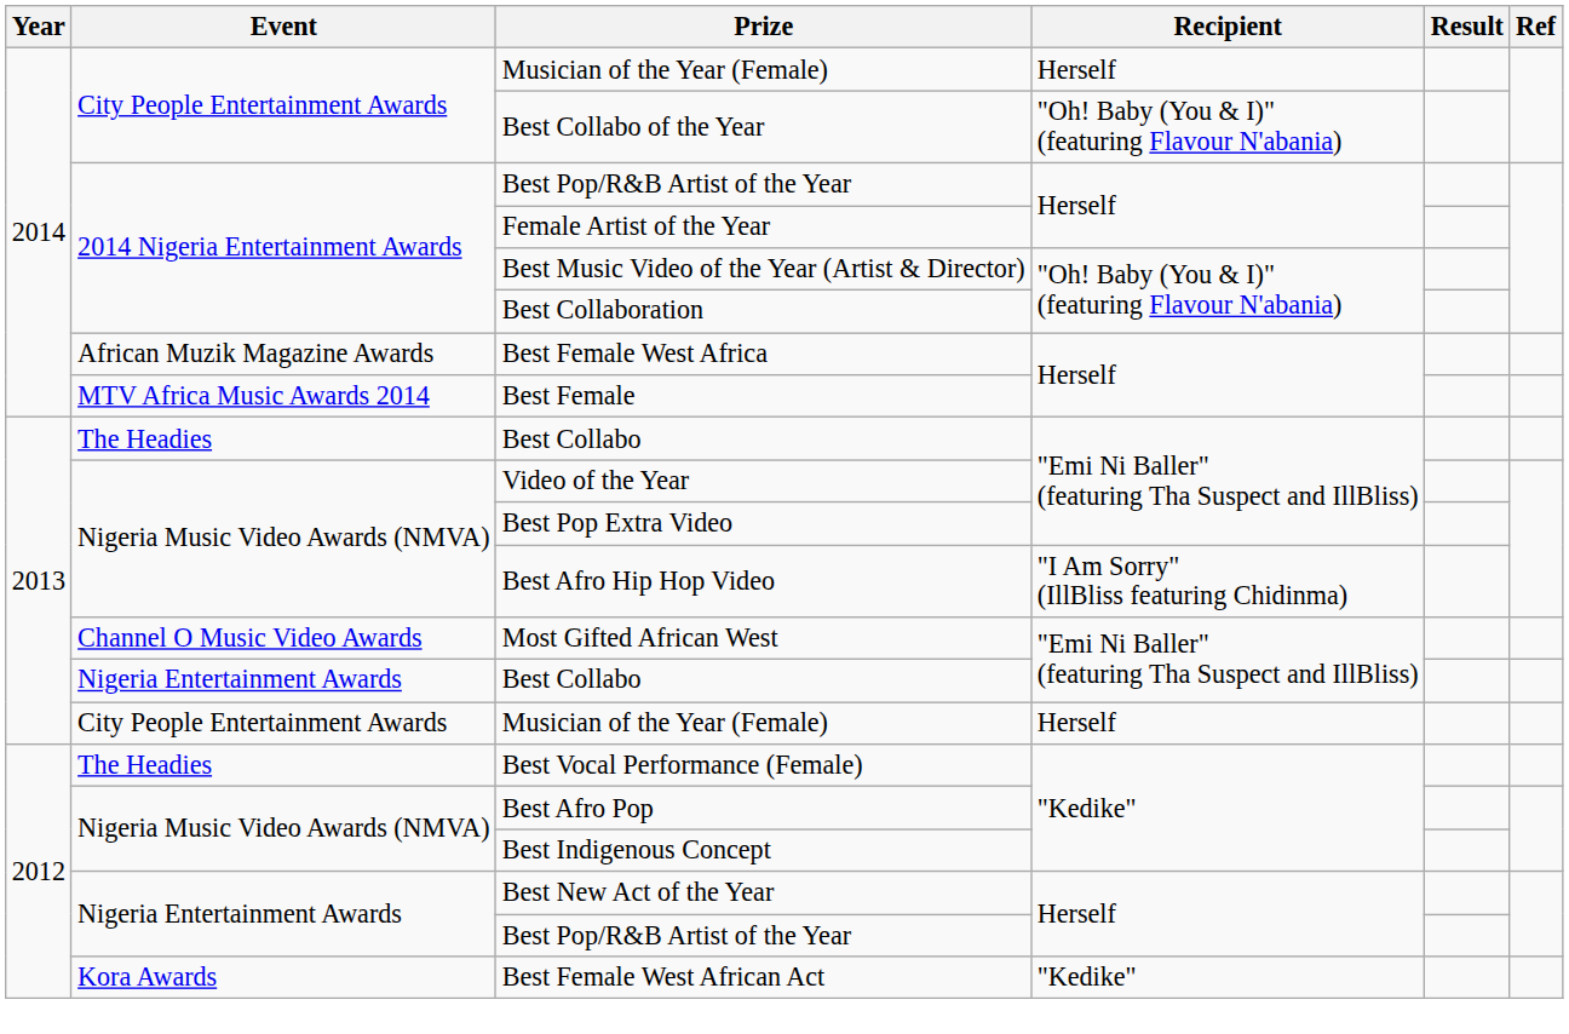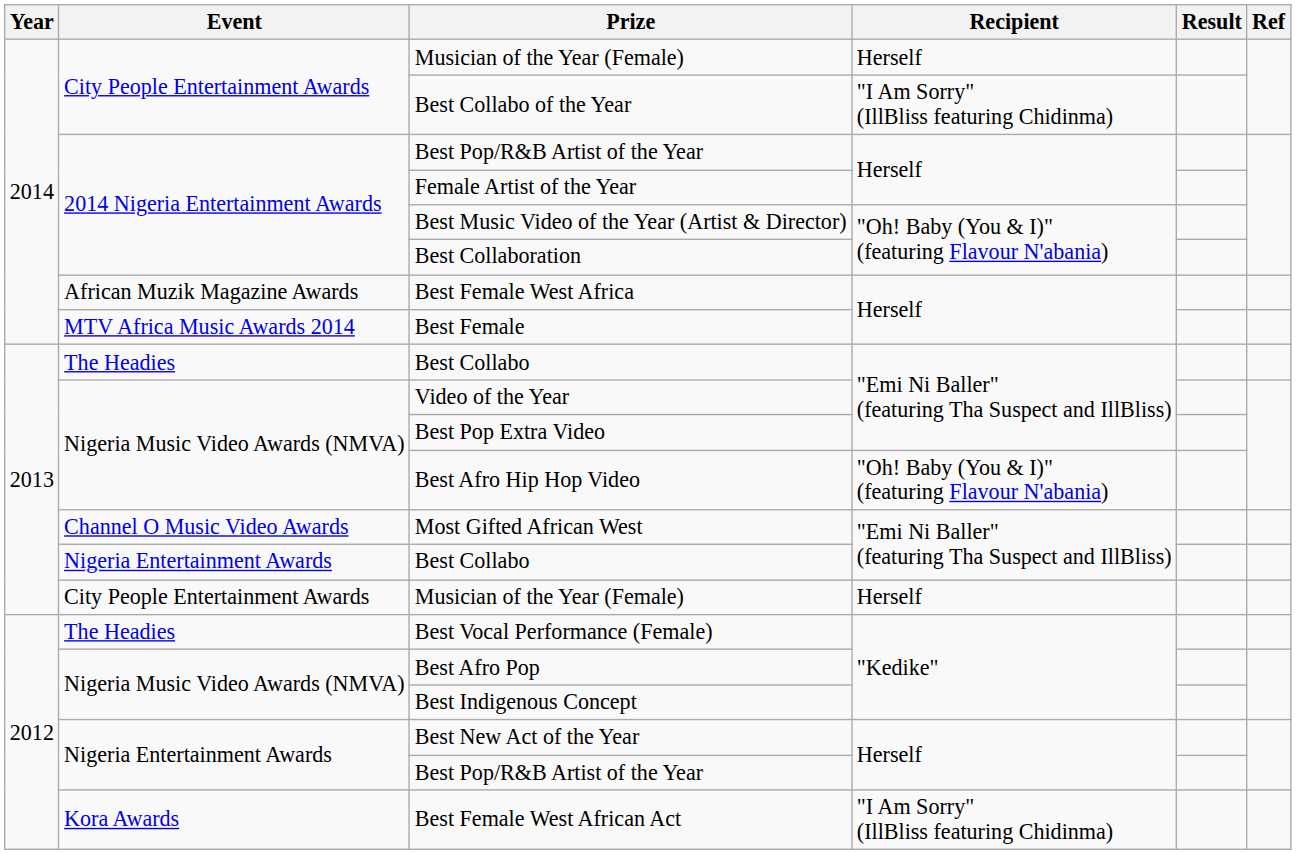Best Collabo of the Year | Recipient: "Oh! Baby (You & I)" (featuring Flavour N'abania) -> "I Am Sorry" (IllBliss featuring Chidinma)
Best Afro Hip Hop Video | Recipient: "I Am Sorry" (IllBliss featuring Chidinma) -> "Oh! Baby (You & I)" (featuring Flavour N'abania)
Best Female West African Act | Recipient: "Kedike" -> "I Am Sorry" (IllBliss featuring Chidinma)
